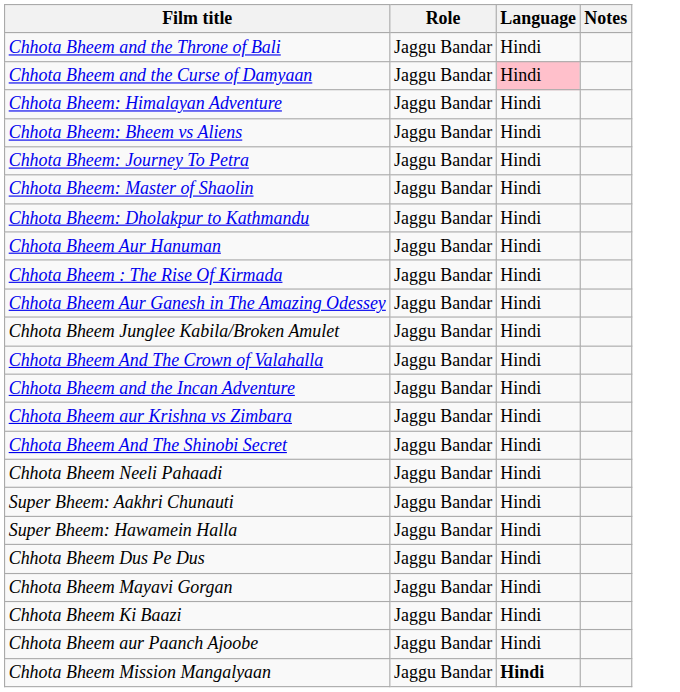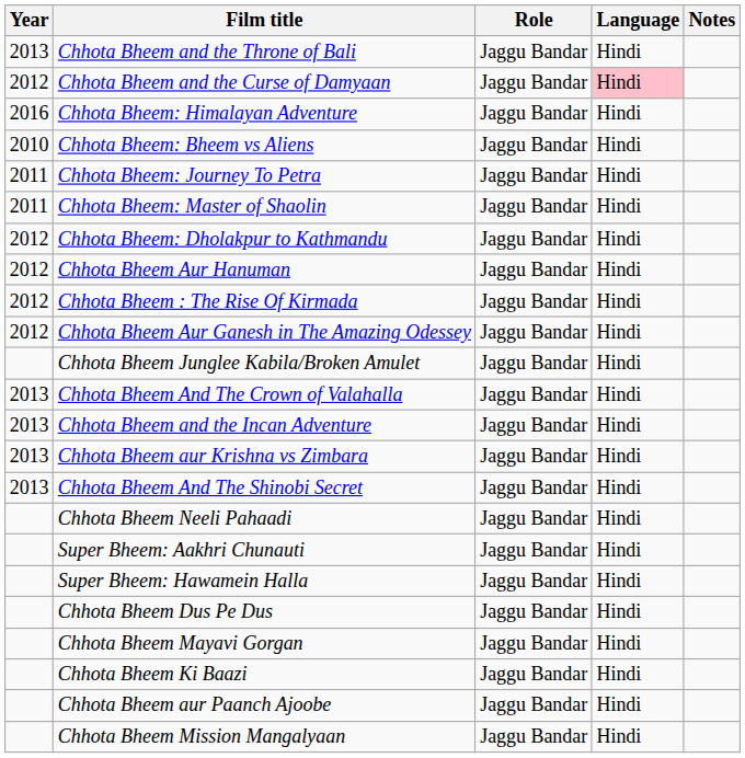+ column: Year | 2013 | 2012 | 2016 | 2010 | 2011 | 2011 | 2012 | 2012 | 2012 | 2012 | 2013 | 2013 | 2013 | 2013
Chhota Bheem Mission Mangalyaan | Language: bold -> normal
